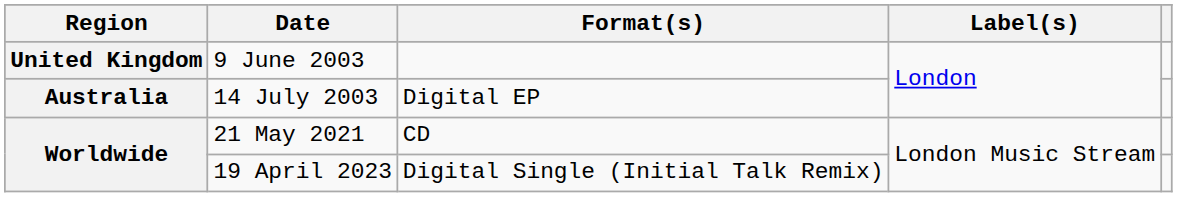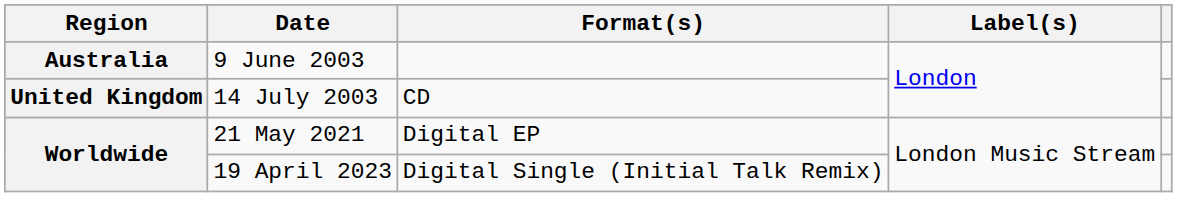9 June 2003 | Region: United Kingdom -> Australia
14 July 2003 | Region: Australia -> United Kingdom
14 July 2003 | Format(s): Digital EP -> CD
21 May 2021 | Format(s): CD -> Digital EP
